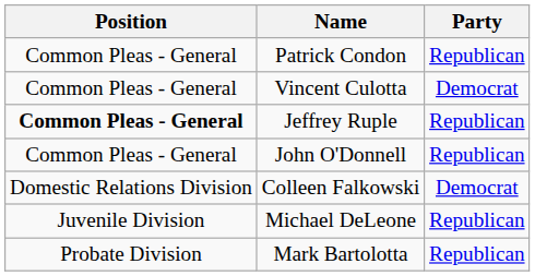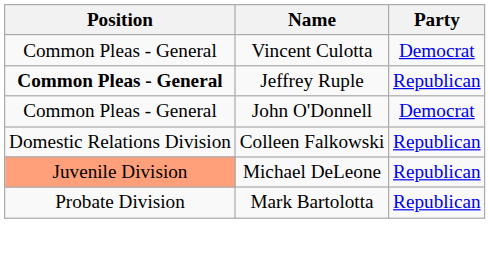- row: Common Pleas - General | Patrick Condon | Republican
John O'Donnell | Party: Republican -> Democrat
Colleen Falkowski | Party: Democrat -> Republican
Michael DeLeone | Position: no background -> lightsalmon background
